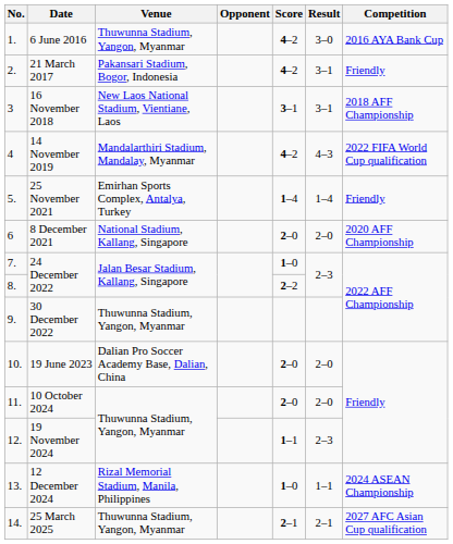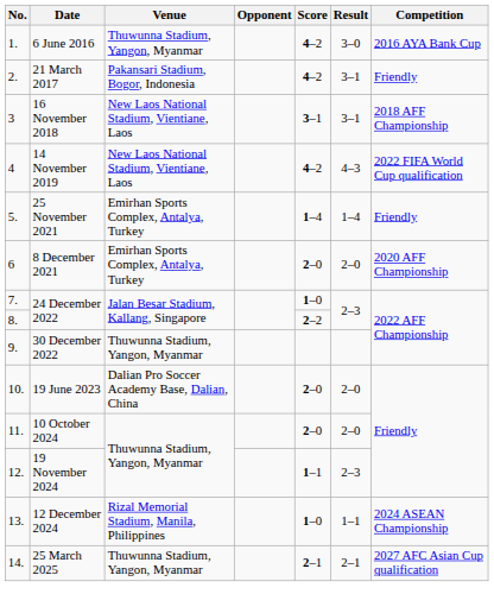14 November 2019 | Venue: Mandalarthiri Stadium, Mandalay, Myanmar -> New Laos National Stadium, Vientiane, Laos
8 December 2021 | Venue: National Stadium, Kallang, Singapore -> Emirhan Sports Complex, Antalya, Turkey
